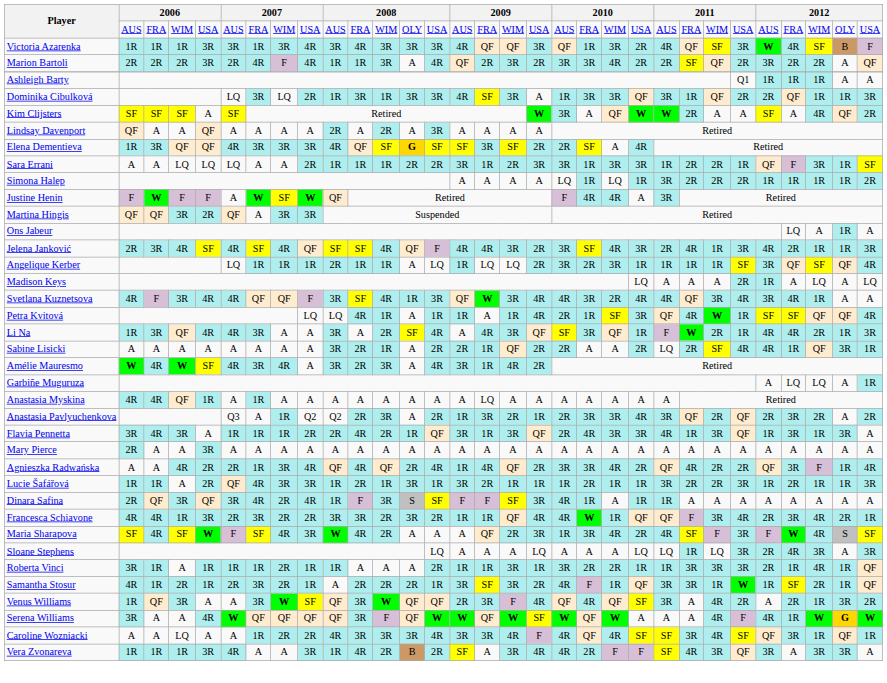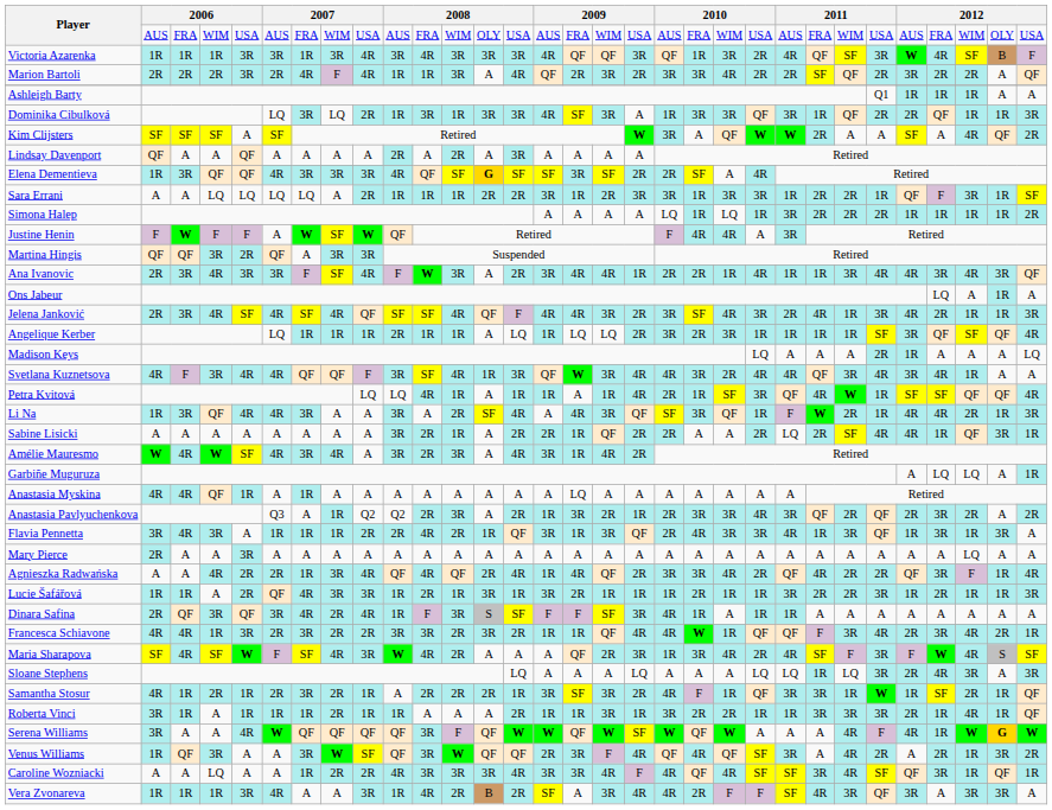Sara Errani | column 7: A -> LQ
+ row: Ana Ivanovic | 2R | 3R | 4R | 3R | 3R | F | SF | 4R | F | W | 3R | A | 2R | 3R | 4R | 4R | 1R | 2R | 2R | 1R | 4R | 1R | 1R | 3R | 4R | 4R | 3R | 4R | 3R | QF
Madison Keys | column 29: LQ -> A
Mary Pierce | column 29: A -> LQ
rows swapped: Samantha Stosur <-> Roberta Vinci
rows swapped: Serena Williams <-> Venus Williams
